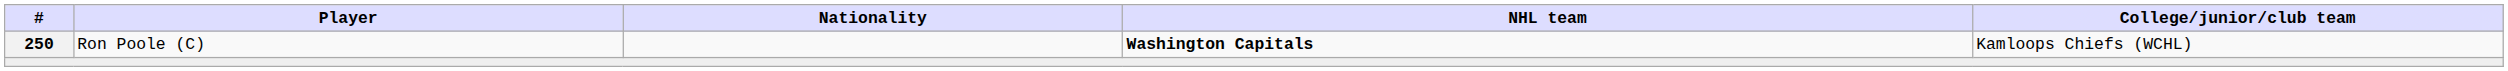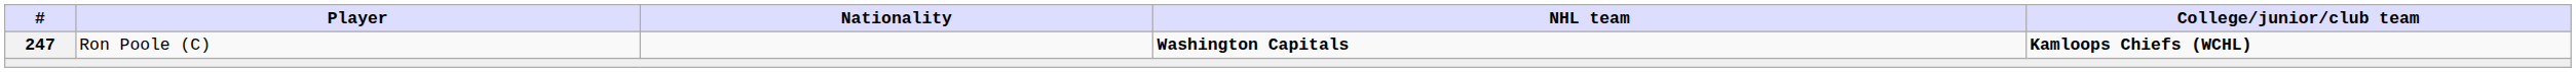Ron Poole (C) | #: 250 -> 247
Ron Poole (C) | College/junior/club team: normal -> bold
